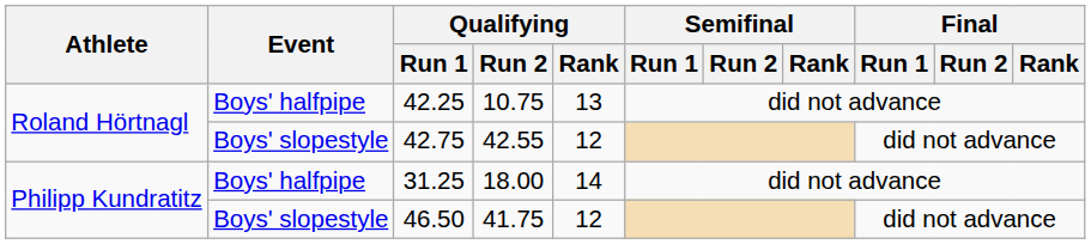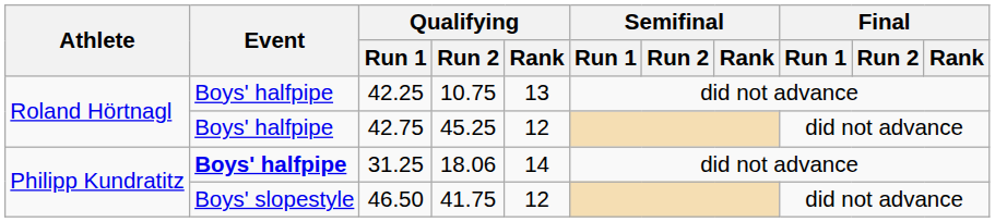42.75 | Event: Boys' slopestyle -> Boys' halfpipe
42.75 | Qualifying / Run 2: 42.55 -> 45.25
31.25 | Event: normal -> bold
31.25 | Qualifying / Run 2: 18.00 -> 18.06
